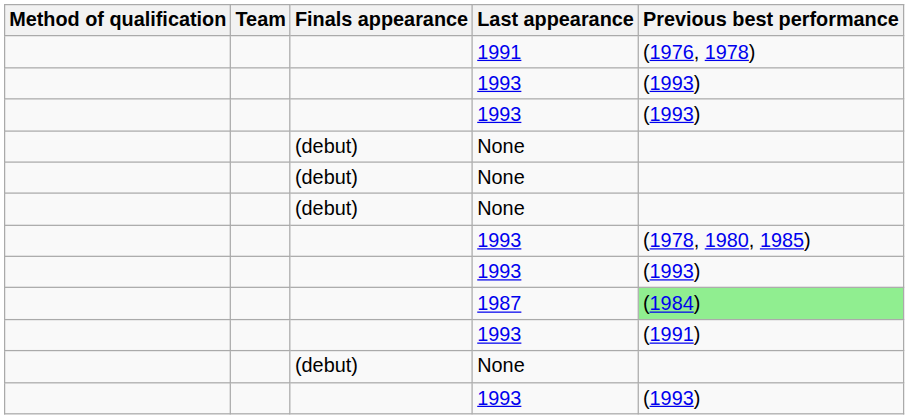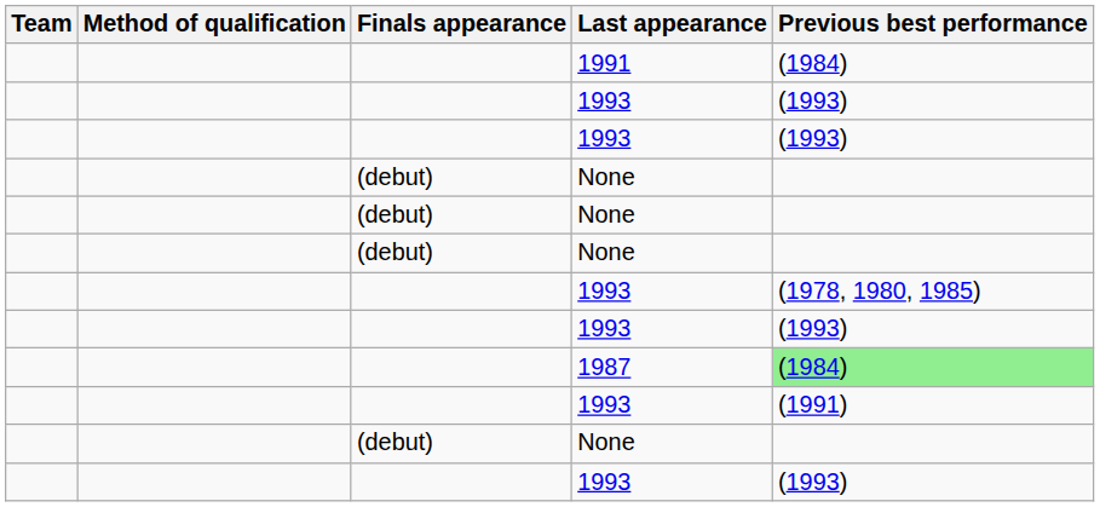columns swapped: Team <-> Method of qualification
1991 | Previous best performance: (1976, 1978) -> (1984)
